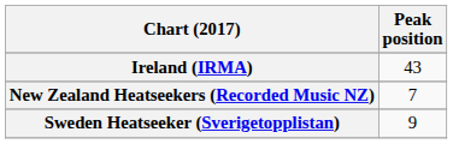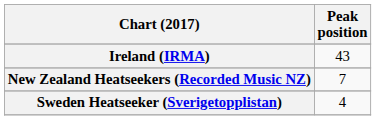Sweden Heatseeker (Sverigetopplistan) | Peak position: 9 -> 4
